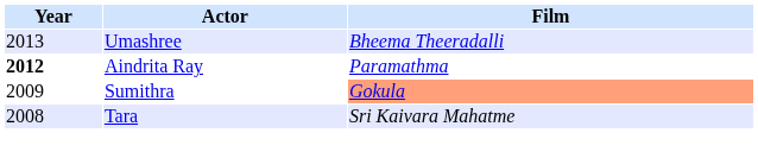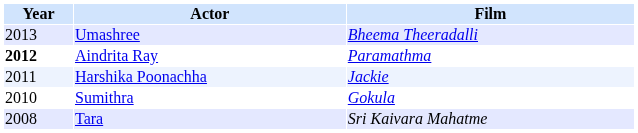+ row: 2011 | Harshika Poonachha | Jackie
Sumithra | Year: 2009 -> 2010
Sumithra | Film: lightsalmon background -> no background
